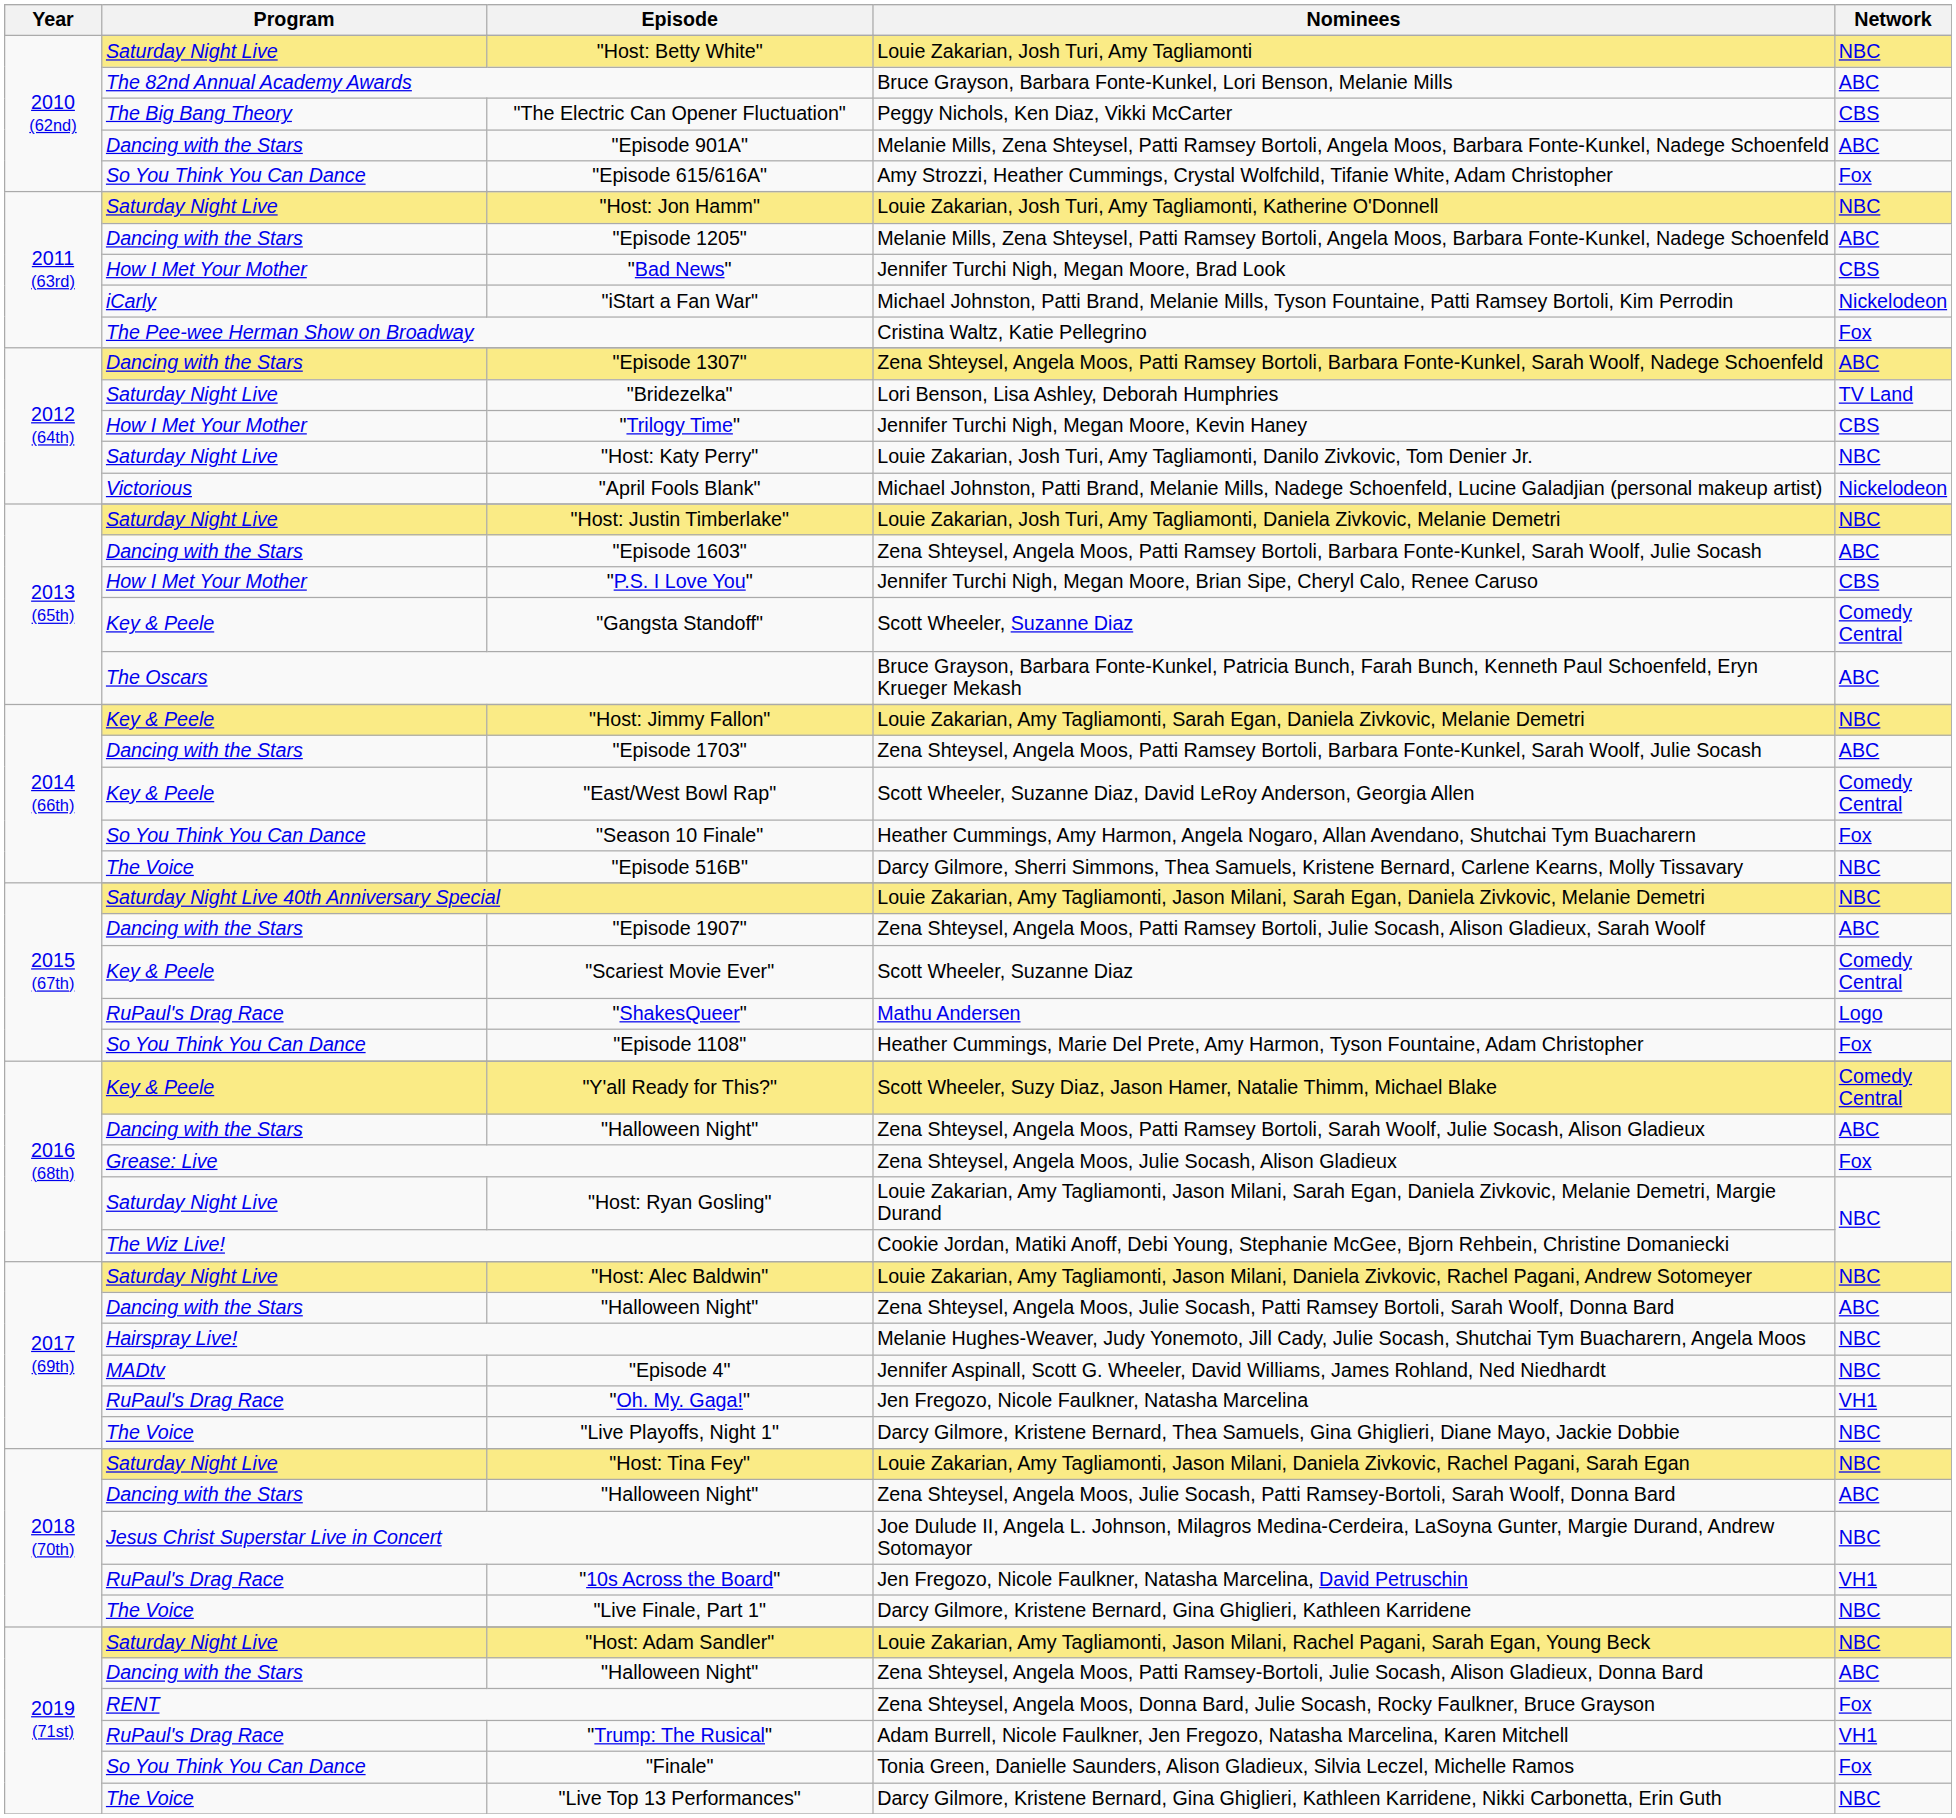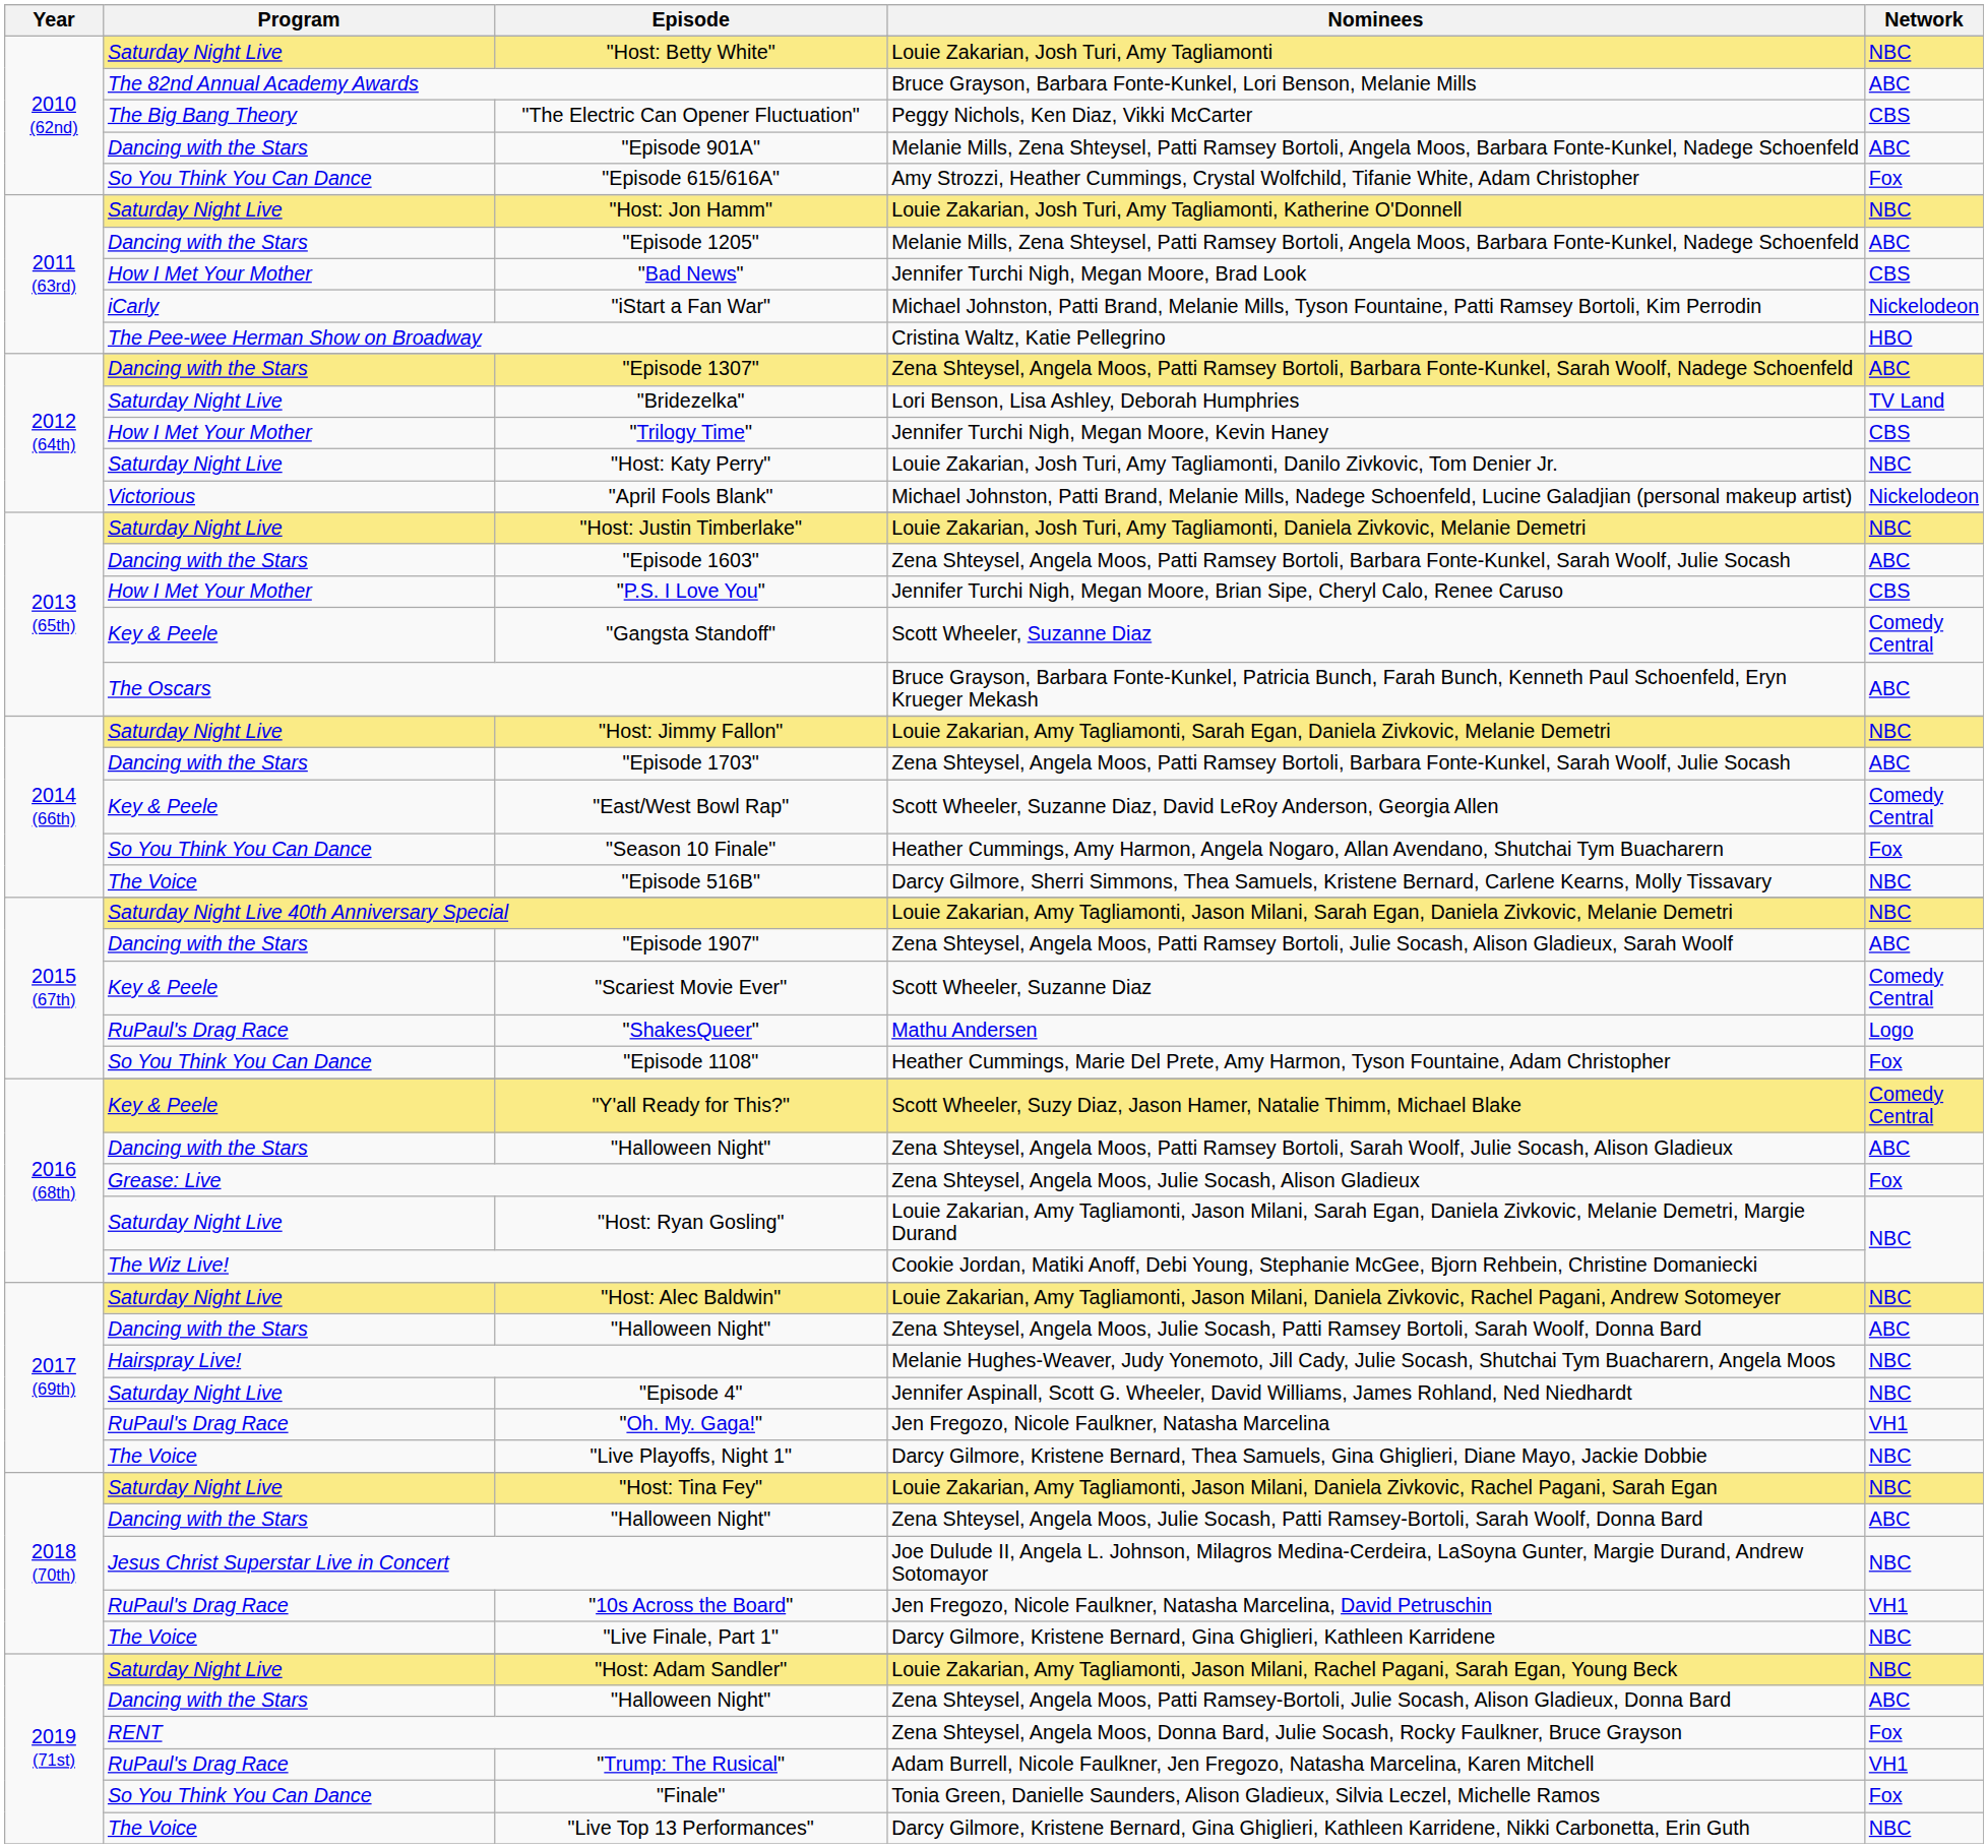The Pee-wee Herman Show on Broadway | Network: Fox -> HBO
"Host: Jimmy Fallon" | Program: Key & Peele -> Saturday Night Live
"Episode 4" | Program: MADtv -> Saturday Night Live
